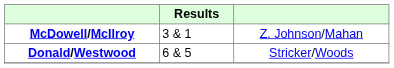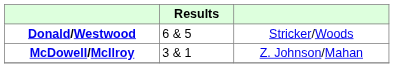rows swapped: Donald/Westwood <-> McDowell/McIlroy
